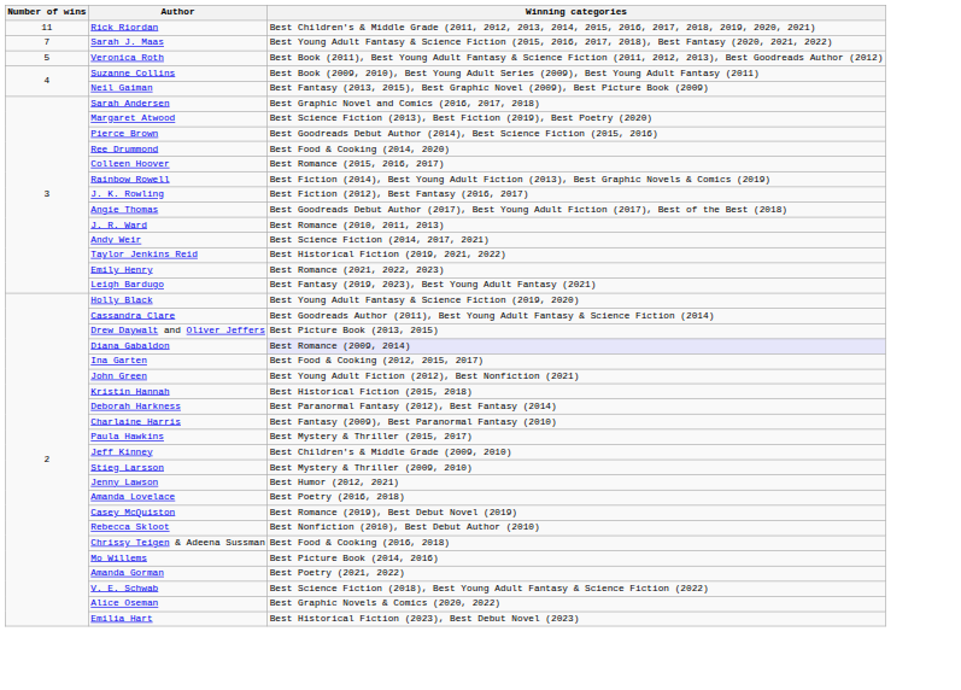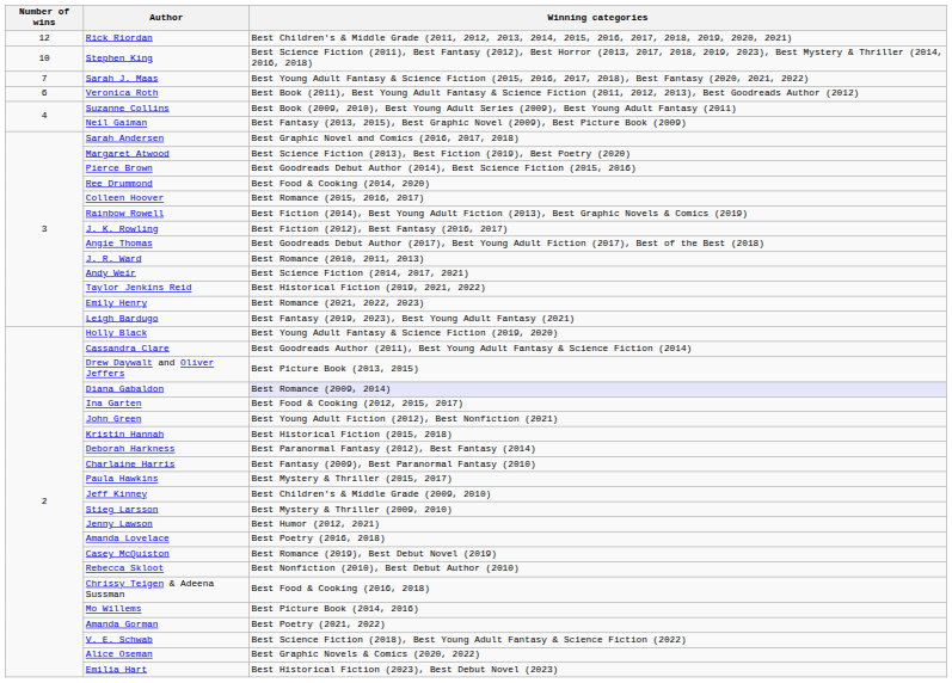Rick Riordan | Number of wins: 11 -> 12
+ row: 10 | Stephen King | Best Science Fiction (2011), Best Fantasy (2012), Best Horror (2013, 2017, 2018, 2019, 2023), Best Mystery & Thriller (2014, 2016, 2018)
Veronica Roth | Number of wins: 5 -> 6
